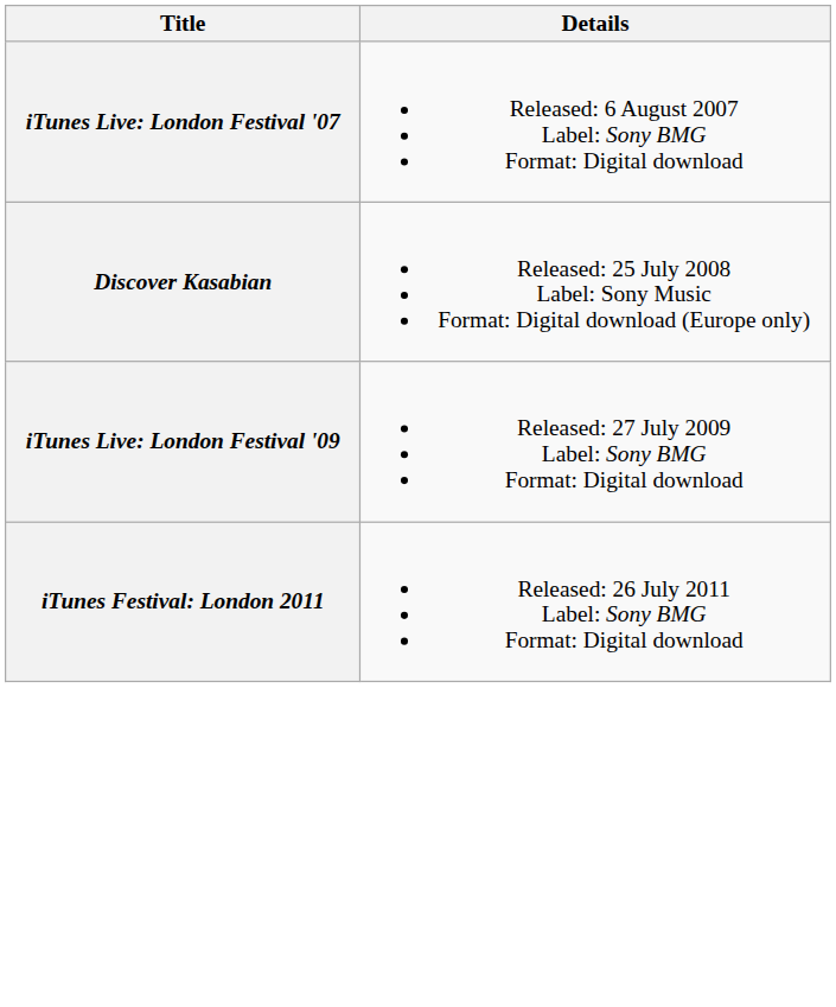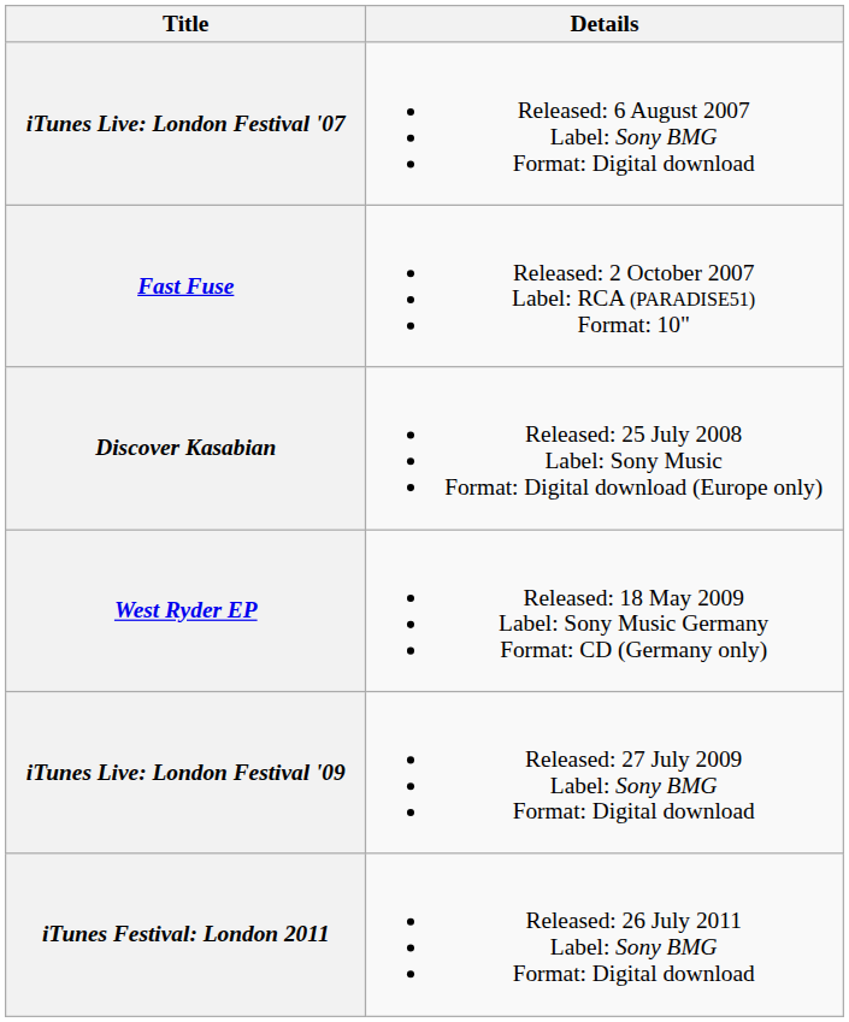+ row: Fast Fuse | Released: 2 October 2007 Label: RCA (PARADISE51) Format: 10"
+ row: West Ryder EP | Released: 18 May 2009 Label: Sony Music Germany Format: CD (Germany only)
